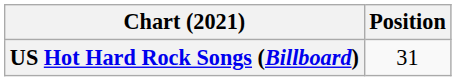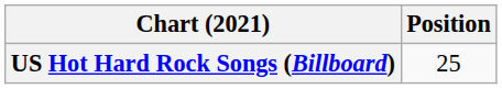US Hot Hard Rock Songs (Billboard) | Position: 31 -> 25
